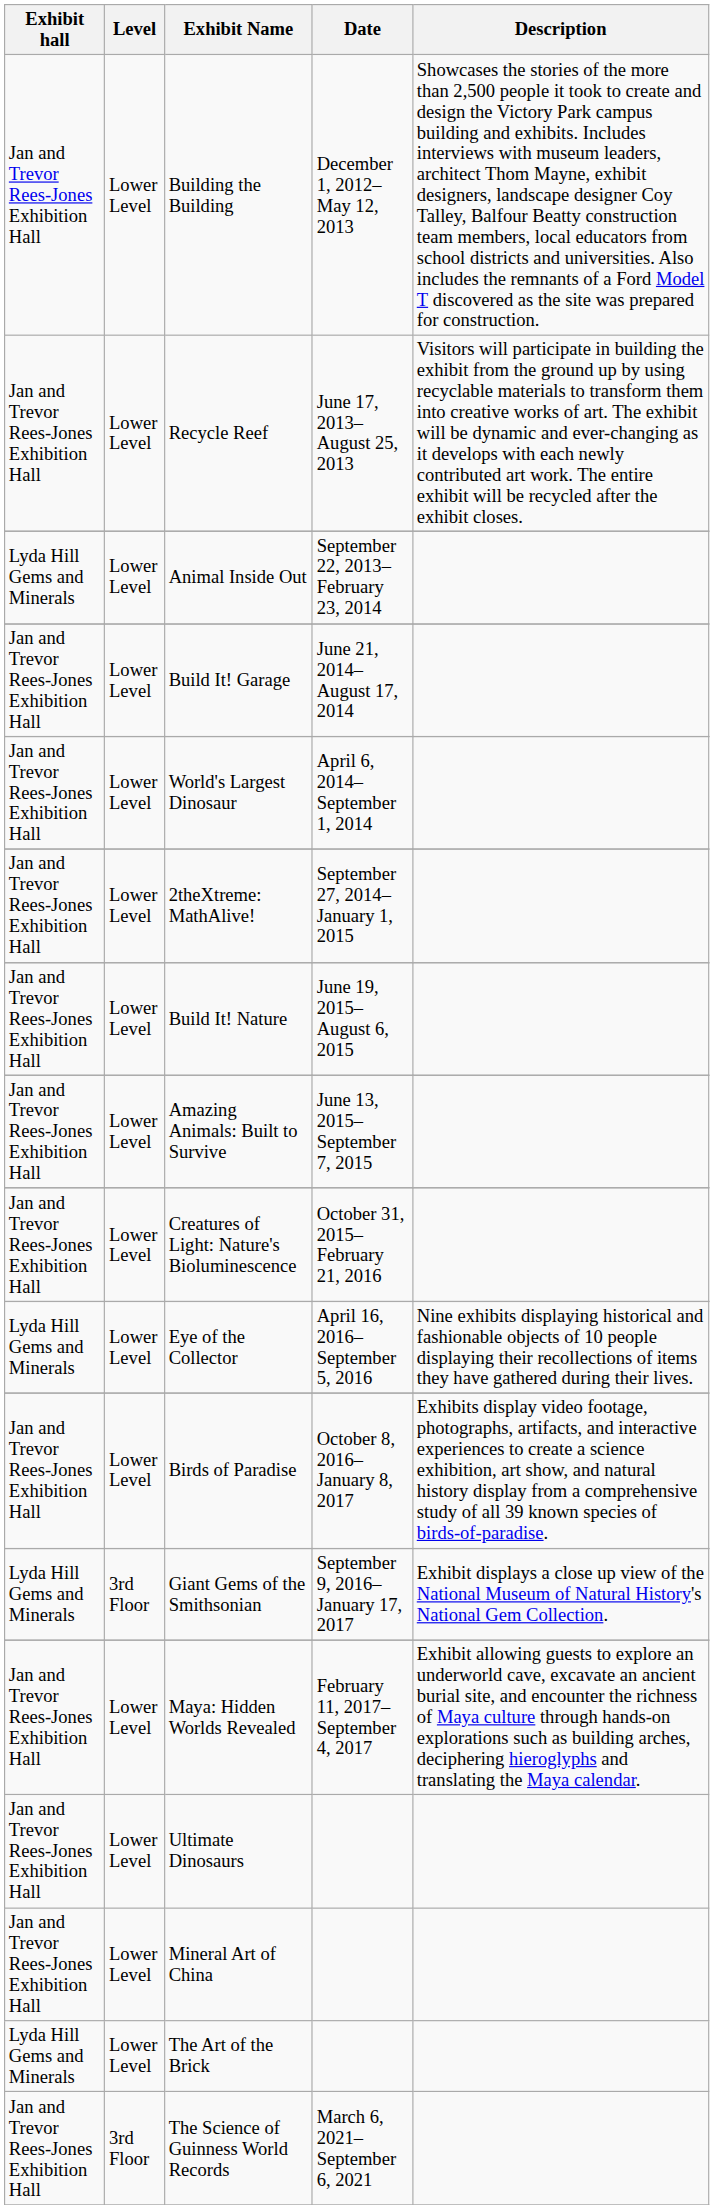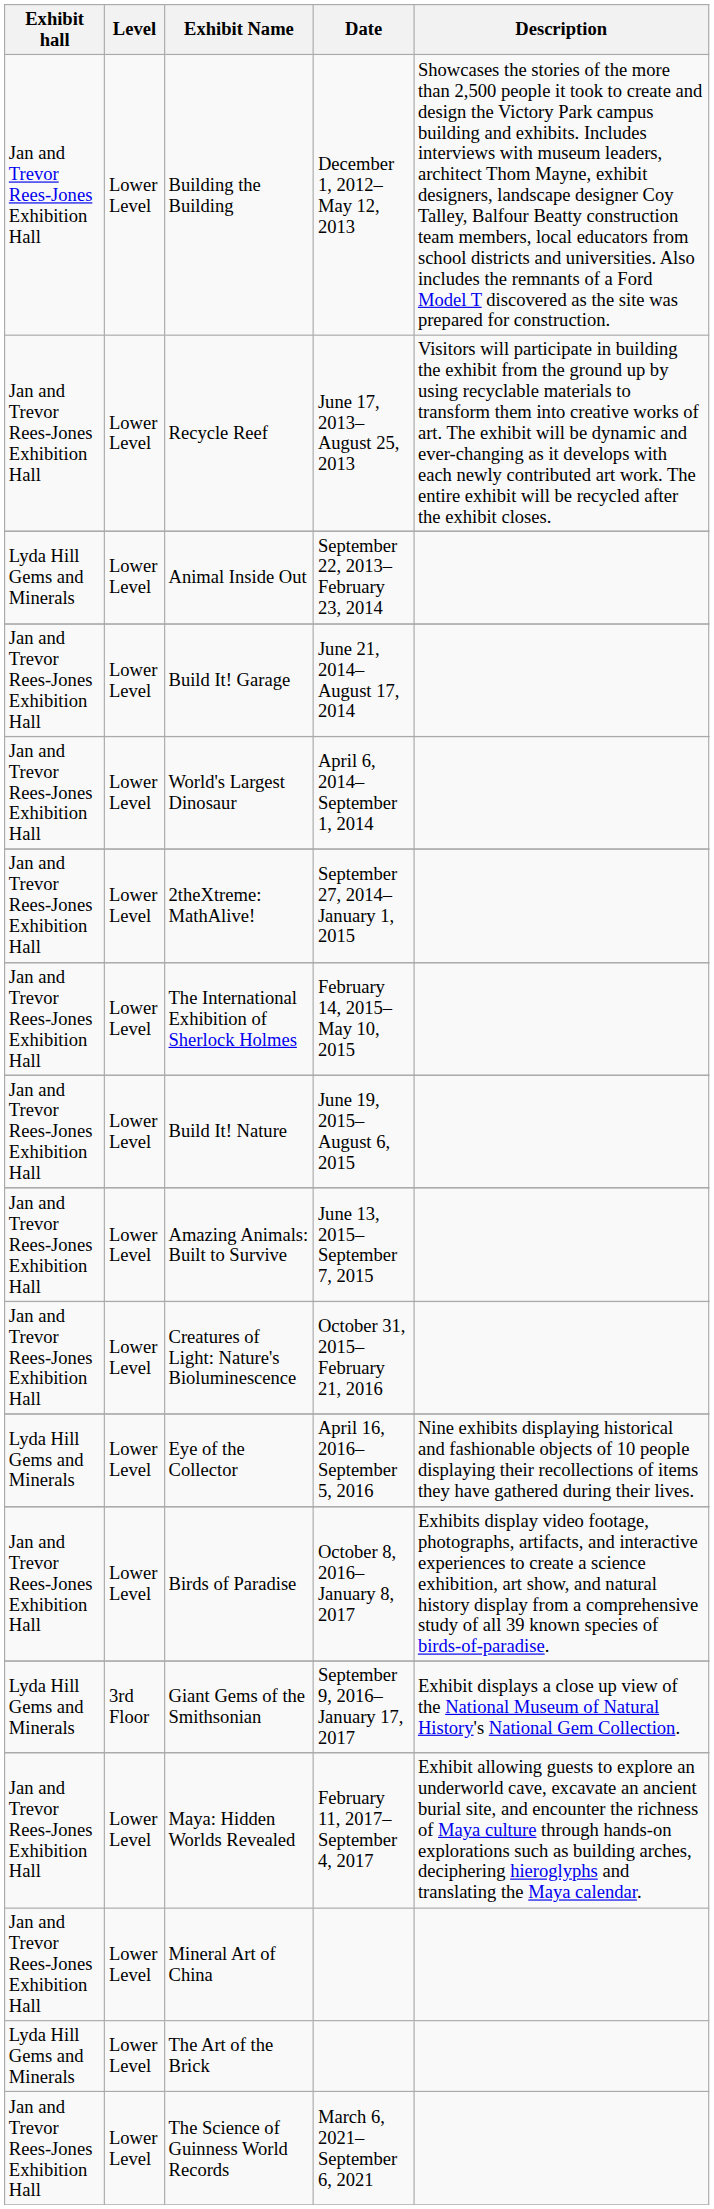+ row: Jan and Trevor Rees-Jones Exhibition Hall | Lower Level | The International Exhibition of Sherlock Holmes | February 14, 2015– May 10, 2015
- row: Jan and Trevor Rees-Jones Exhibition Hall | Lower Level | Ultimate Dinosaurs
The Science of Guinness World Records | Level: 3rd Floor -> Lower Level
